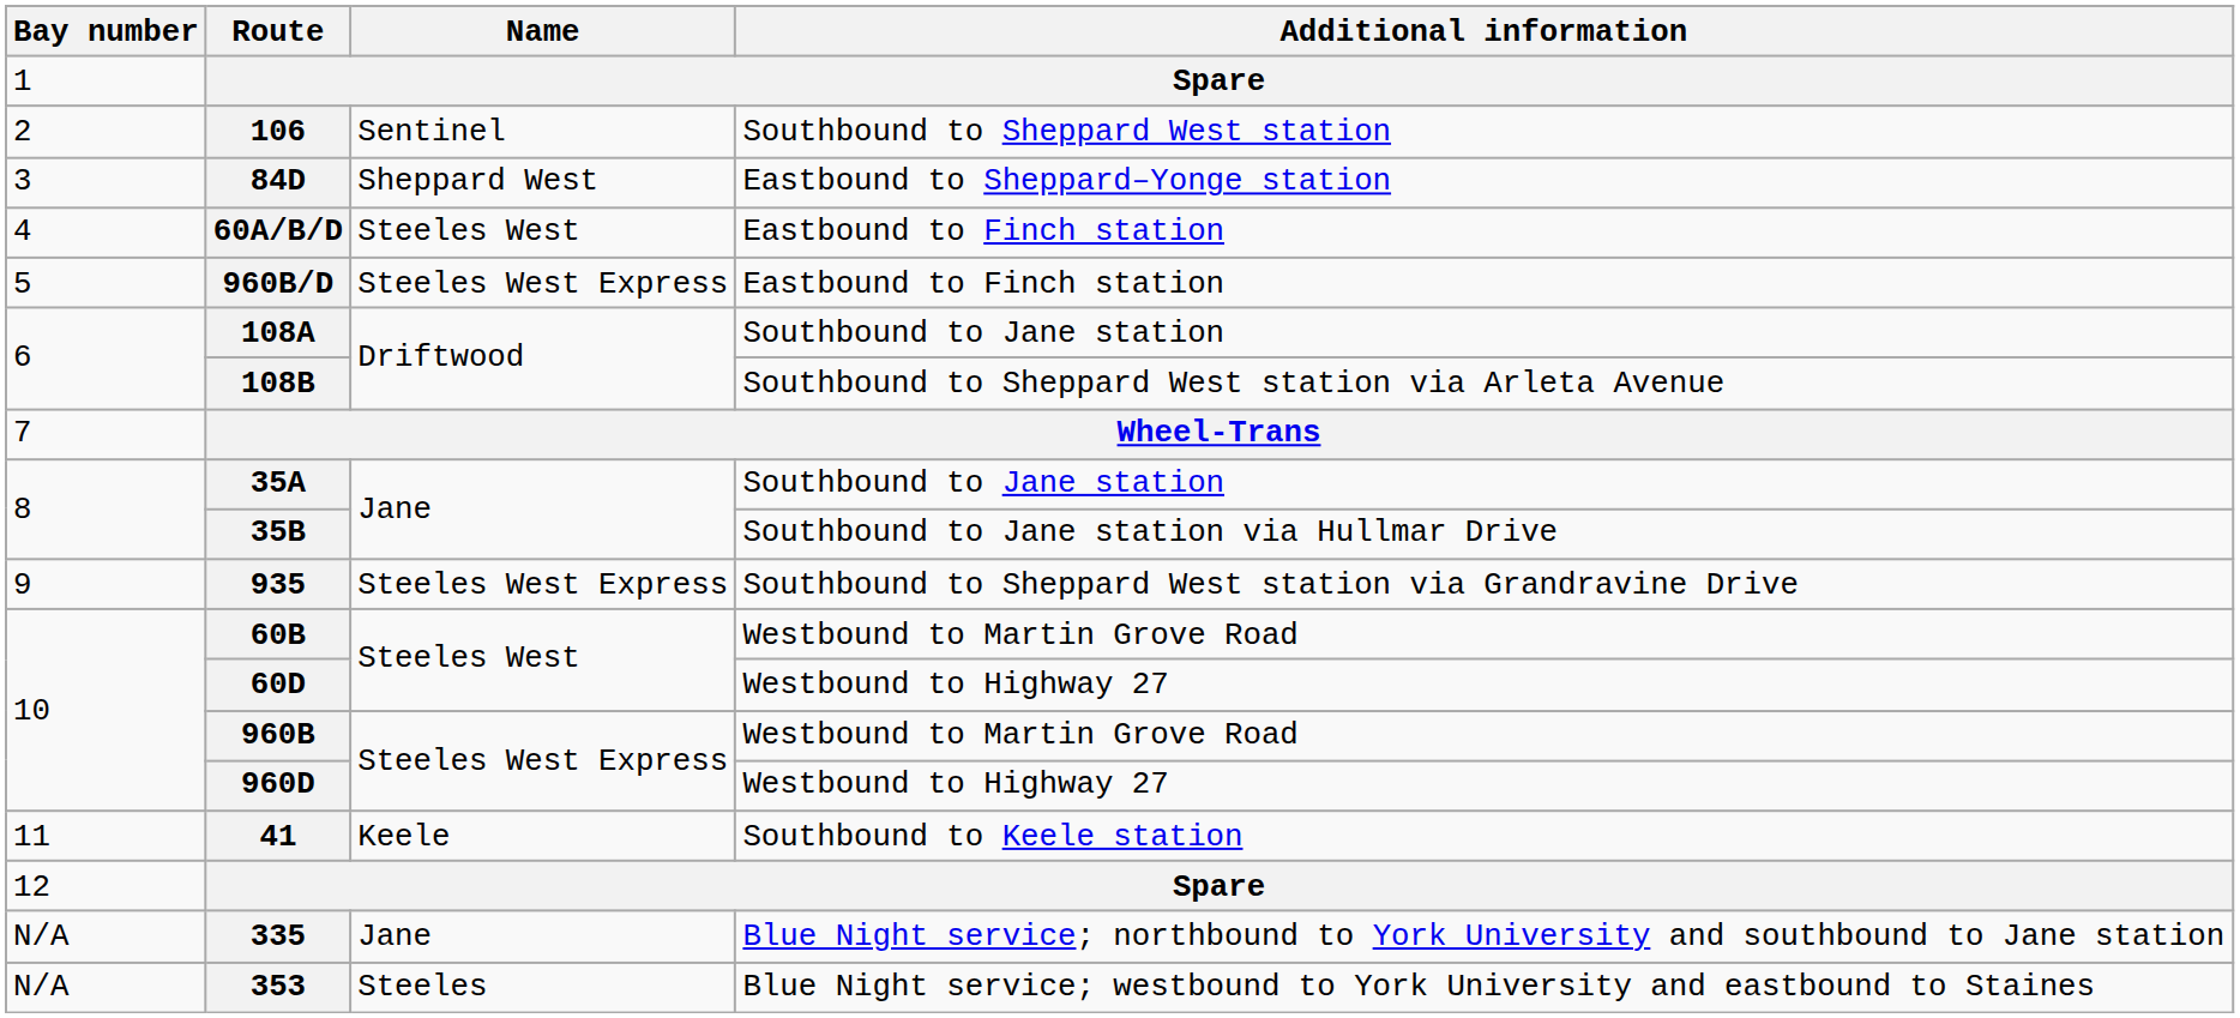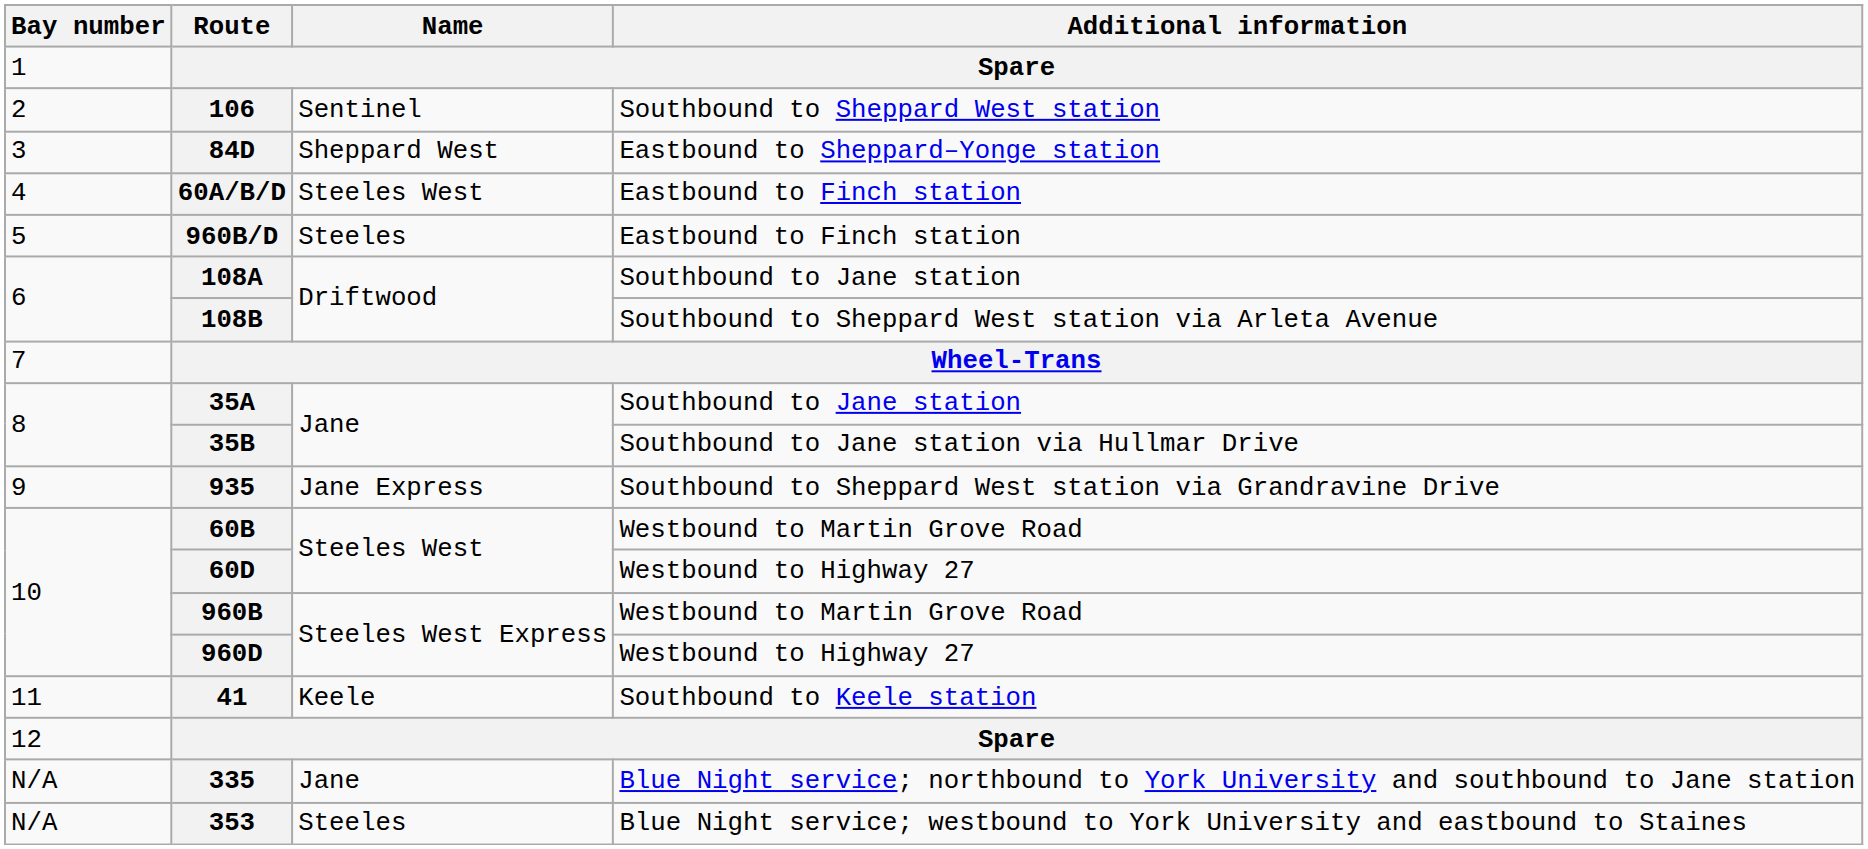960B/D | Name: Steeles West Express -> Steeles
935 | Name: Steeles West Express -> Jane Express
